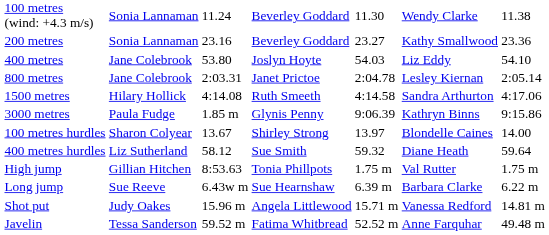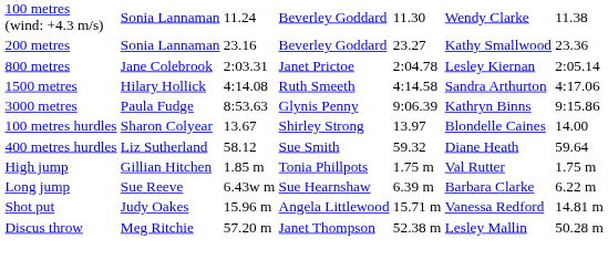- row: 400 metres | Jane Colebrook | 53.80 | Joslyn Hoyte | 54.03 | Liz Eddy | 54.10
3000 metres | column 3: 1.85 m -> 8:53.63
High jump | column 3: 8:53.63 -> 1.85 m
+ row: Discus throw | Meg Ritchie | 57.20 m | Janet Thompson | 52.38 m | Lesley Mallin | 50.28 m
- row: Javelin | Tessa Sanderson | 59.52 m | Fatima Whitbread | 52.52 m | Anne Farquhar | 49.48 m
